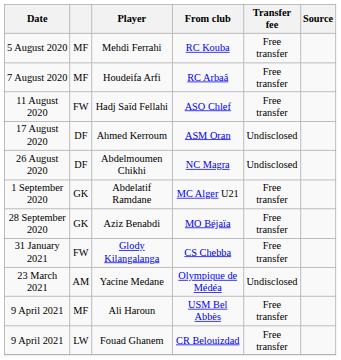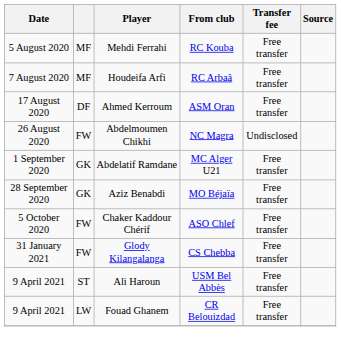- row: 11 August 2020 | FW | Hadj Saïd Fellahi | ASO Chlef | Free transfer
Ahmed Kerroum | Transfer fee: Undisclosed -> Free transfer
Abdelmoumen Chikhi | column 2: DF -> FW
+ row: 5 October 2020 | FW | Chaker Kaddour Chérif | ASO Chlef | Free transfer
- row: 23 March 2021 | AM | Yacine Medane | Olympique de Médéa | Undisclosed
Ali Haroun | column 2: MF -> ST
